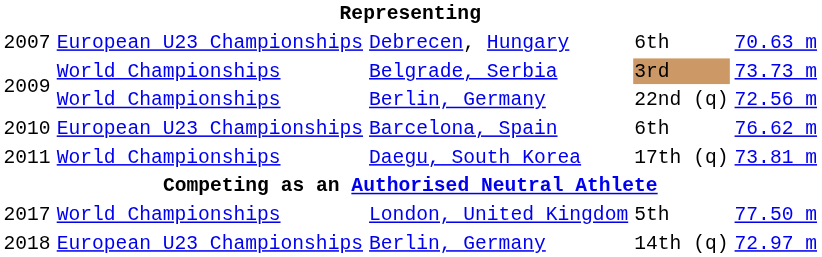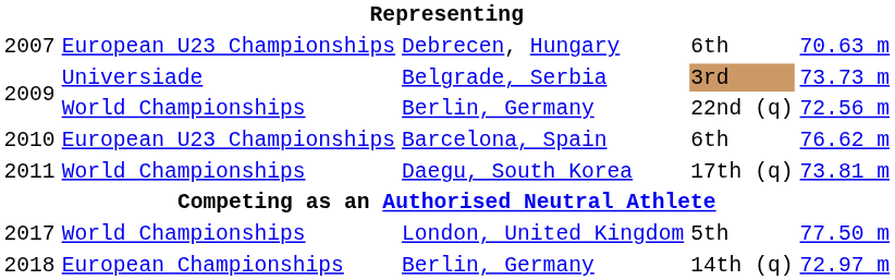2009 / Belgrade, Serbia | column 2: World Championships -> Universiade
2018 | column 2: European U23 Championships -> European Championships
